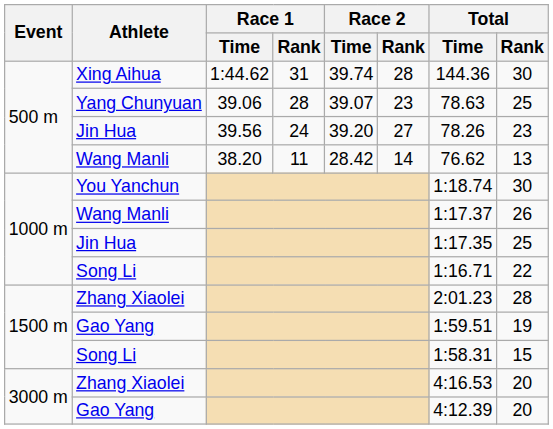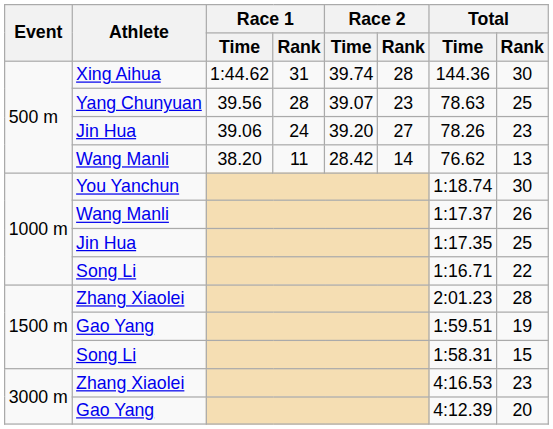Yang Chunyuan | Race 1 / Time: 39.06 -> 39.56
500 m / Jin Hua | Race 1 / Time: 39.56 -> 39.06
3000 m / Zhang Xiaolei | Total / Rank: 20 -> 23
